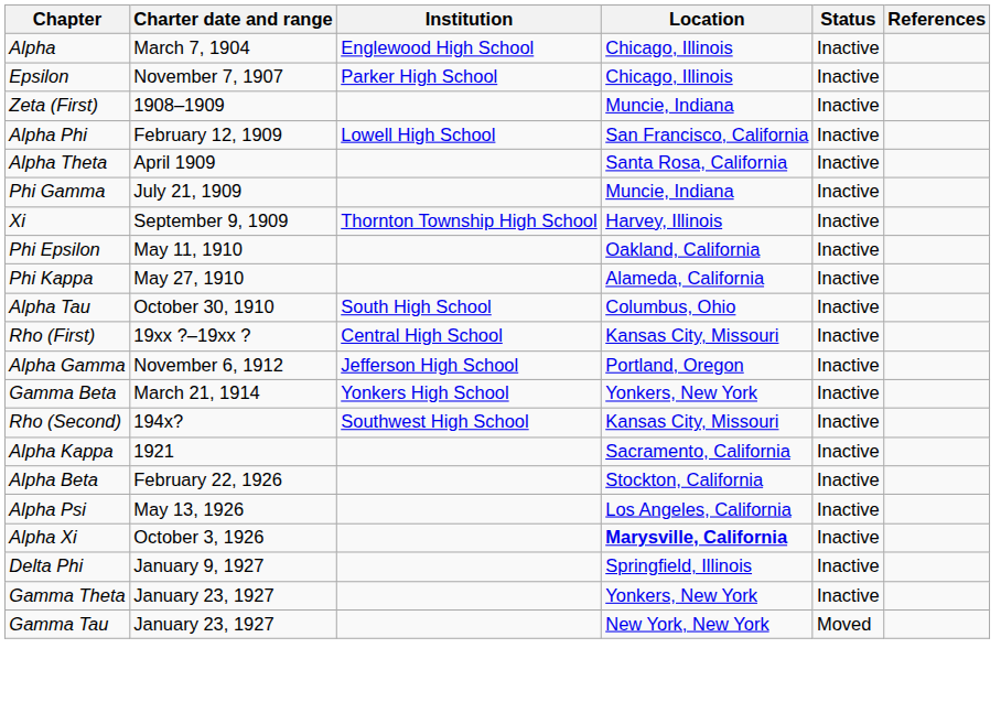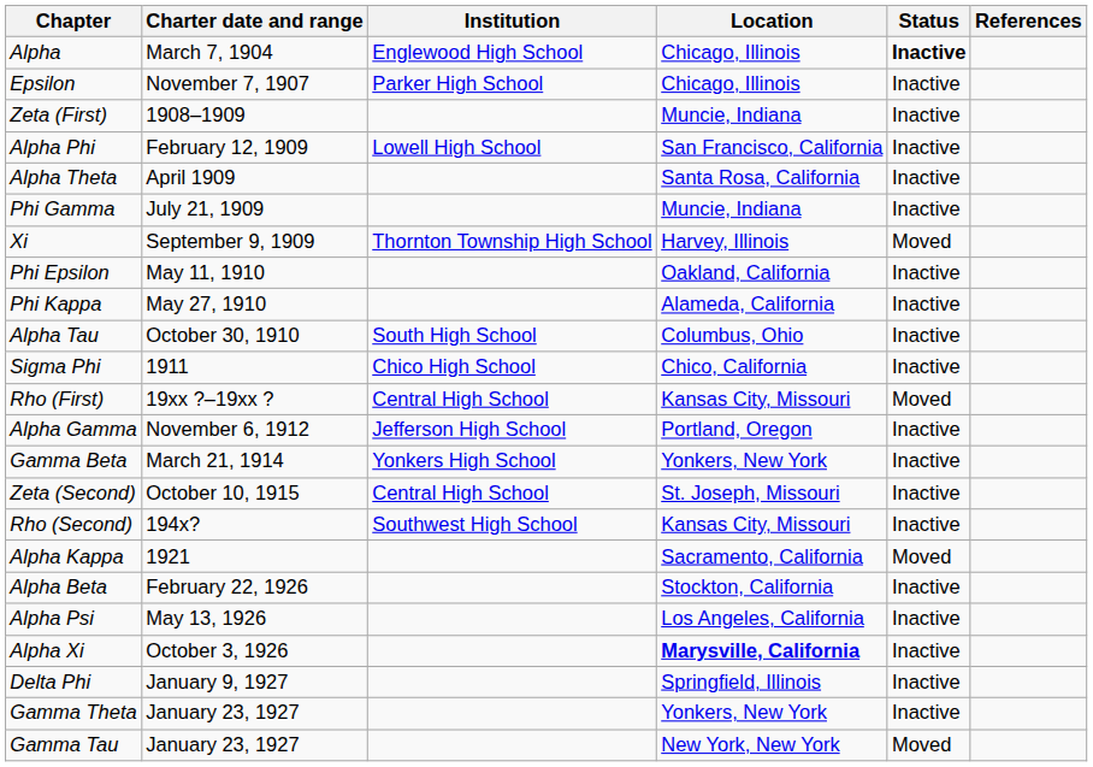Alpha | Status: normal -> bold
Xi | Status: Inactive -> Moved
+ row: Sigma Phi | 1911 | Chico High School | Chico, California | Inactive
Rho (First) | Status: Inactive -> Moved
+ row: Zeta (Second) | October 10, 1915 | Central High School | St. Joseph, Missouri | Inactive
Alpha Kappa | Status: Inactive -> Moved
